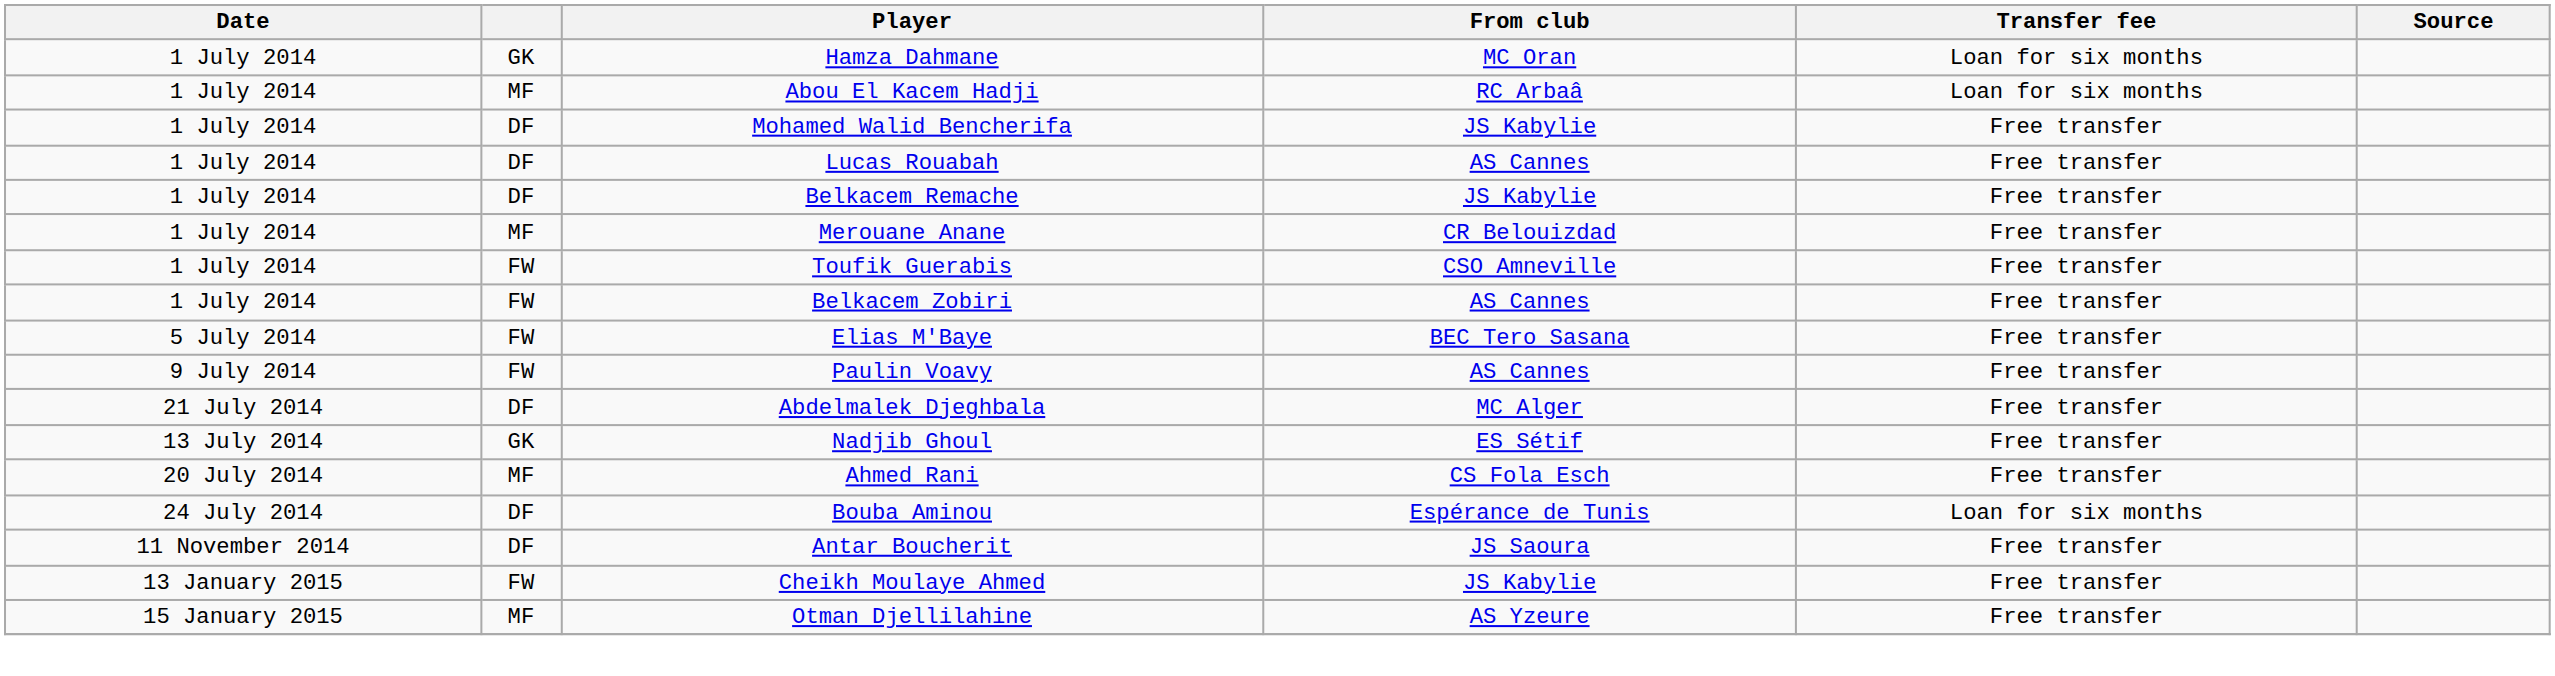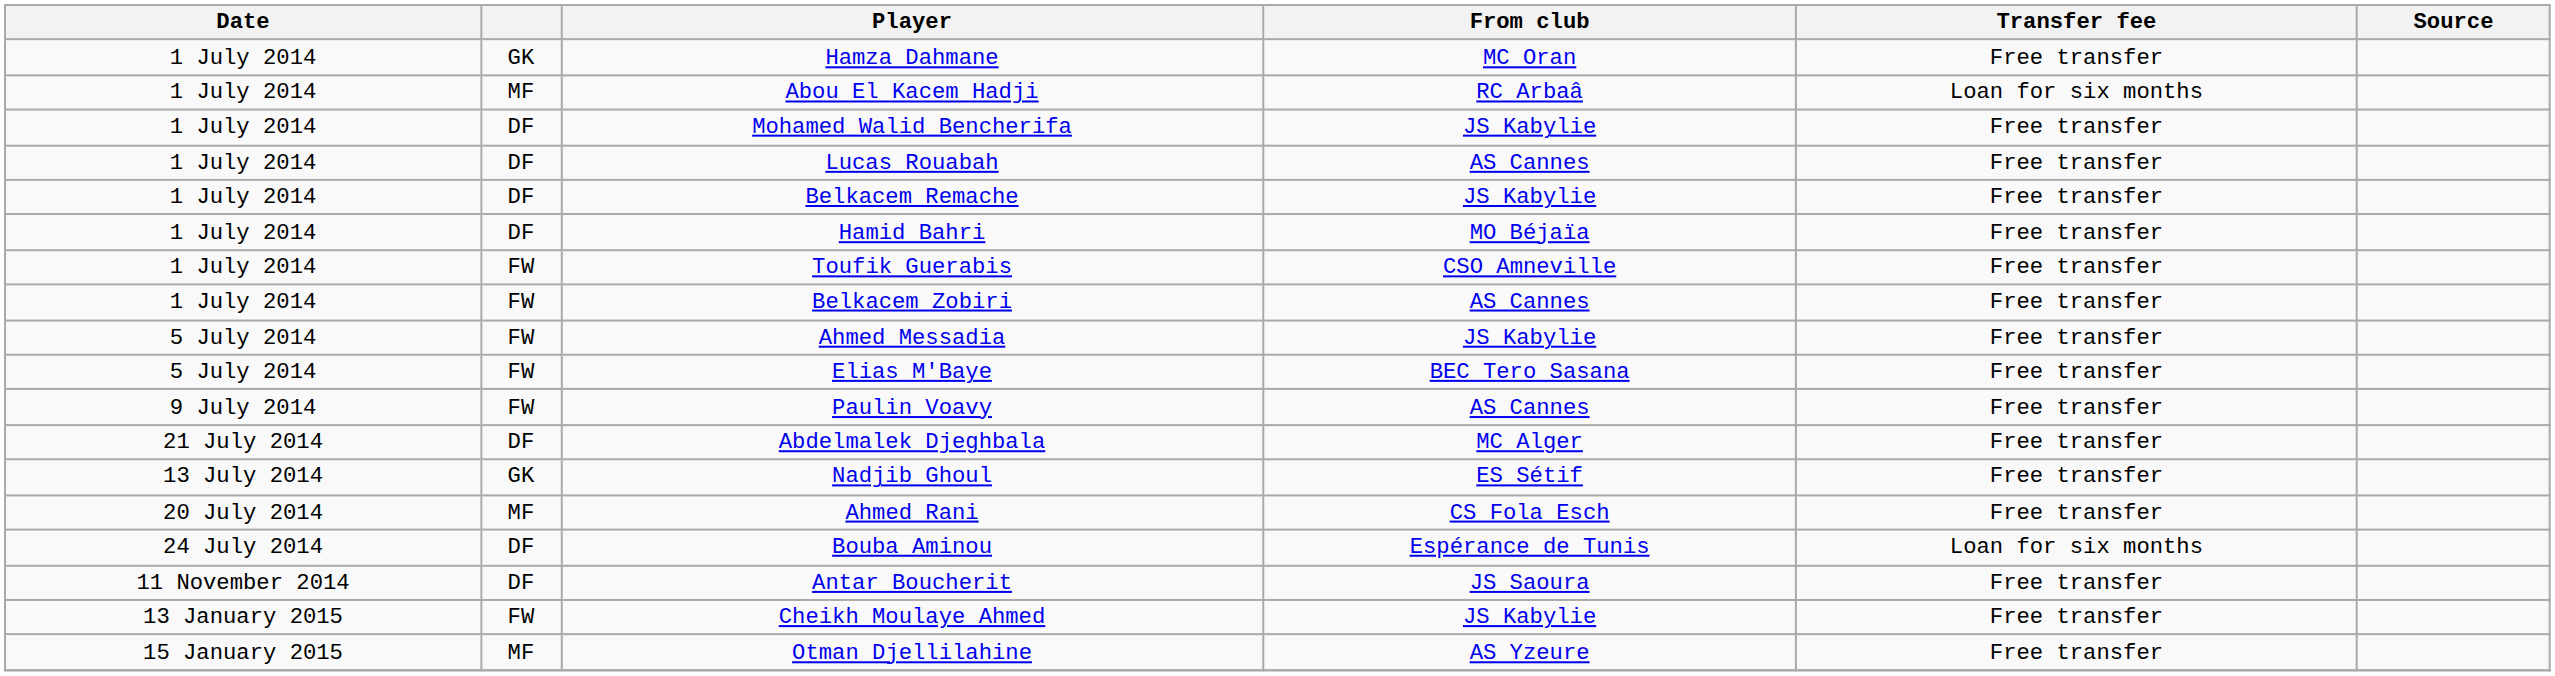Hamza Dahmane | Transfer fee: Loan for six months -> Free transfer
+ row: 1 July 2014 | DF | Hamid Bahri | MO Béjaïa | Free transfer
- row: 1 July 2014 | MF | Merouane Anane | CR Belouizdad | Free transfer
+ row: 5 July 2014 | FW | Ahmed Messadia | JS Kabylie | Free transfer
